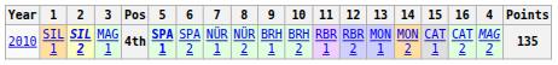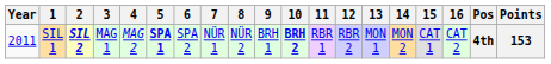columns swapped: 4 <-> Pos
SIL 1 | Year: 2010 -> 2011
SIL 1 | 10: normal -> bold
SIL 1 | Points: 135 -> 153
